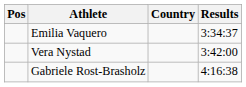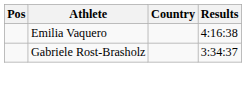Emilia Vaquero | Results: 3:34:37 -> 4:16:38
- row: Vera Nystad | 3:42:00
Gabriele Rost-Brasholz | Results: 4:16:38 -> 3:34:37
